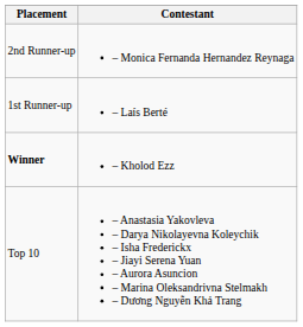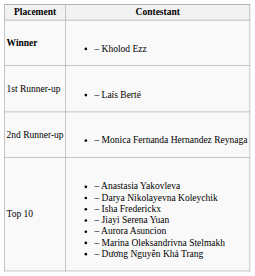rows swapped: Winner <-> 2nd Runner-up
